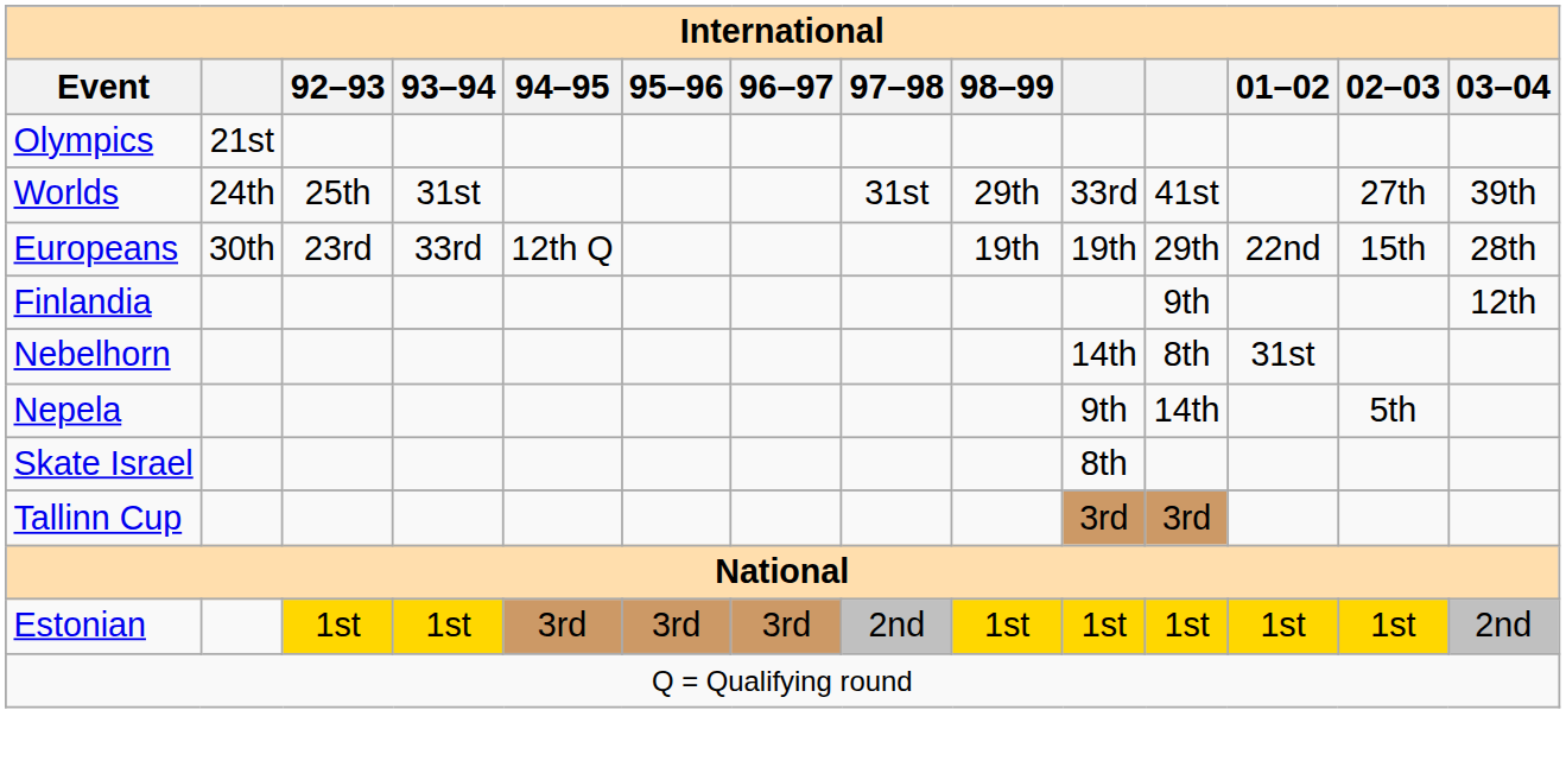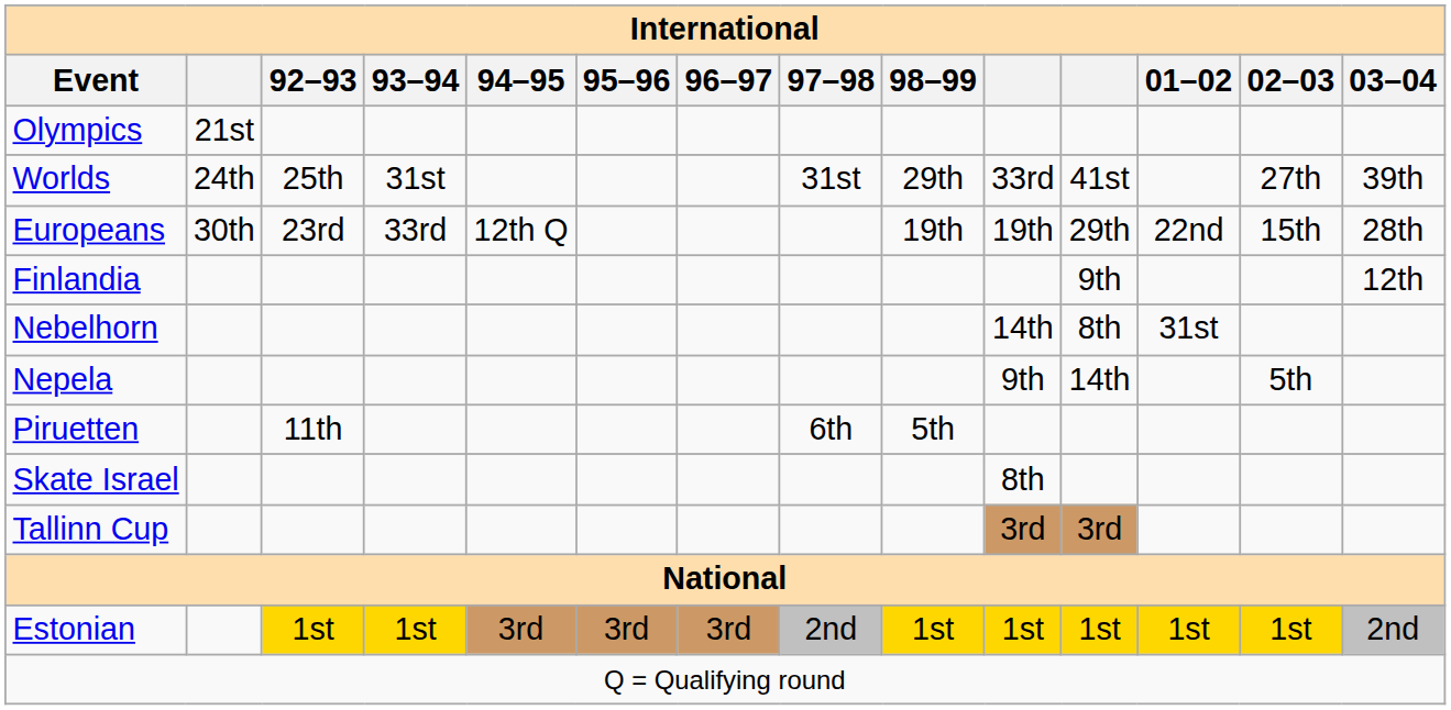+ row: Piruetten | 11th | 6th | 5th
